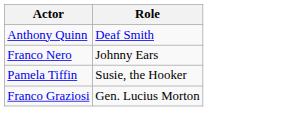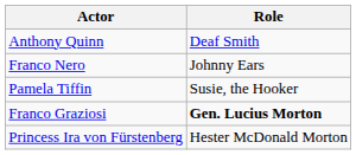Franco Graziosi | Role: normal -> bold
+ row: Princess Ira von Fürstenberg | Hester McDonald Morton
